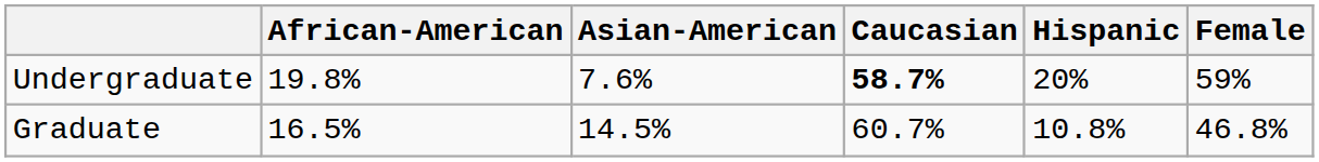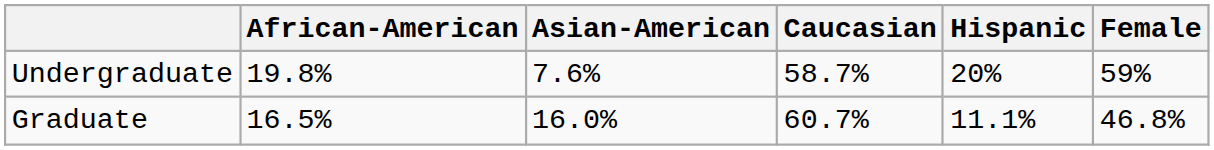Undergraduate | Caucasian: bold -> normal
Graduate | Asian-American: 14.5% -> 16.0%
Graduate | Hispanic: 10.8% -> 11.1%
